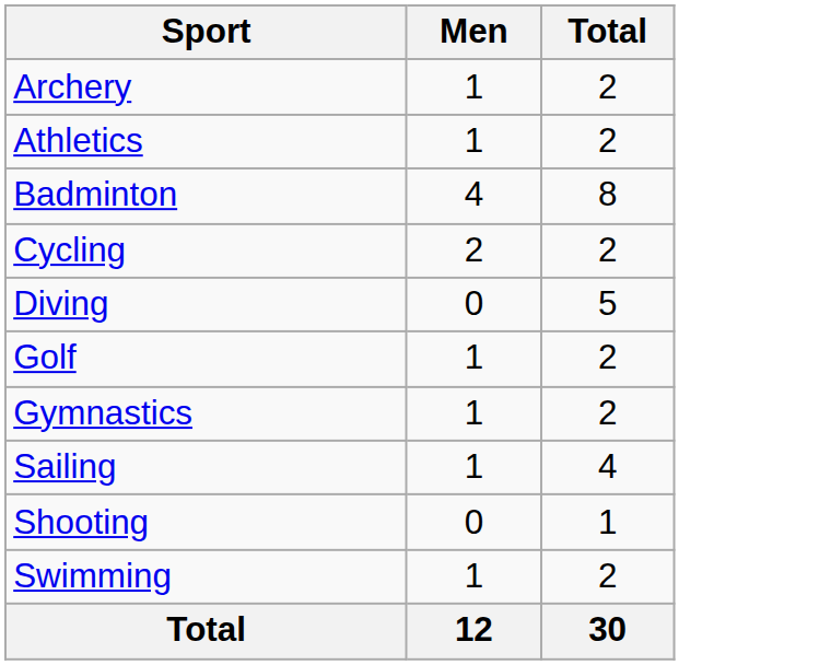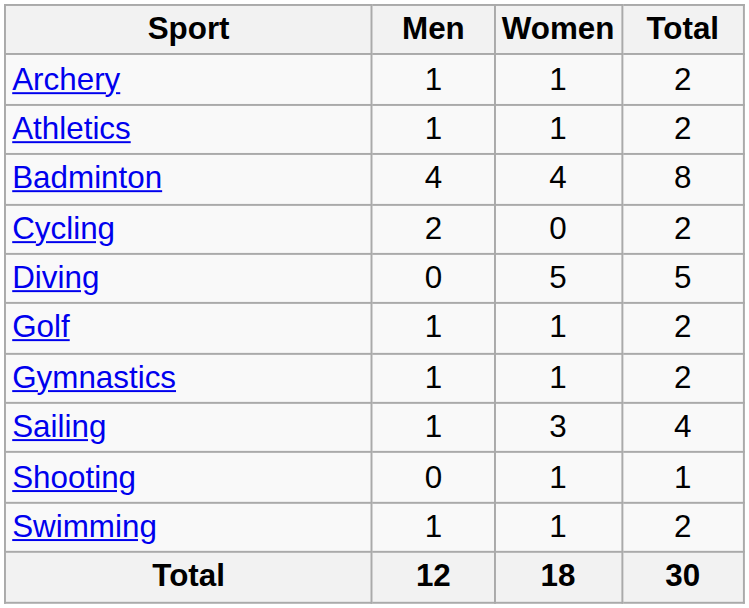+ column: Women | 1 | 1 | 4 | 0 | 5 | 1 | 1 | 3 | 1 | 1 | 18
